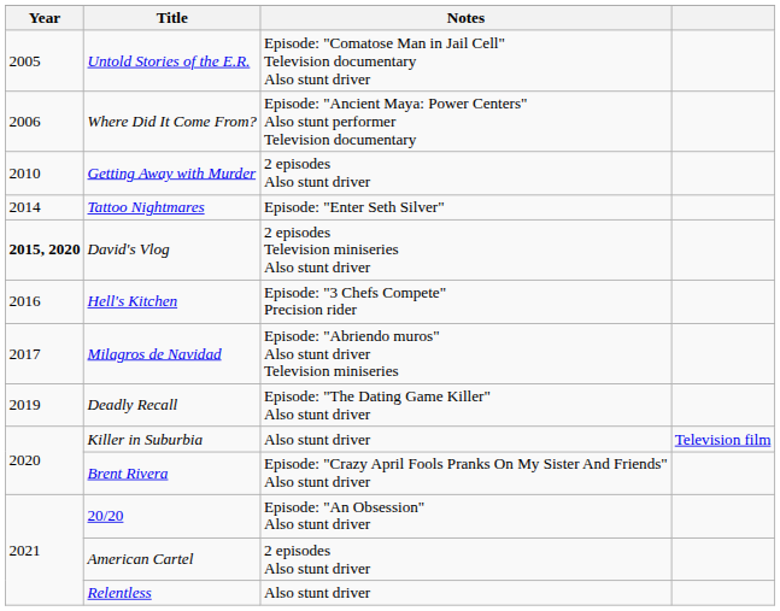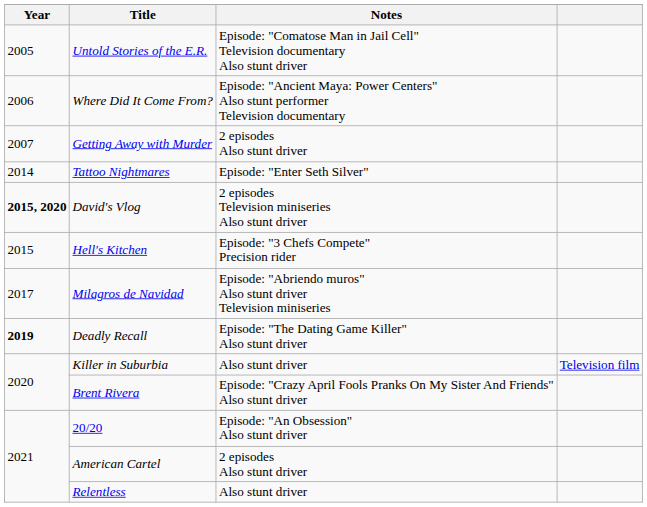Getting Away with Murder | Year: 2010 -> 2007
Hell's Kitchen | Year: 2016 -> 2015
Deadly Recall | Year: normal -> bold
